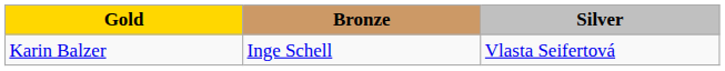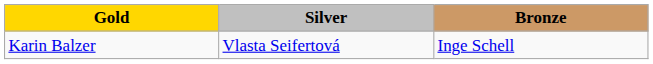columns swapped: Silver <-> Bronze
